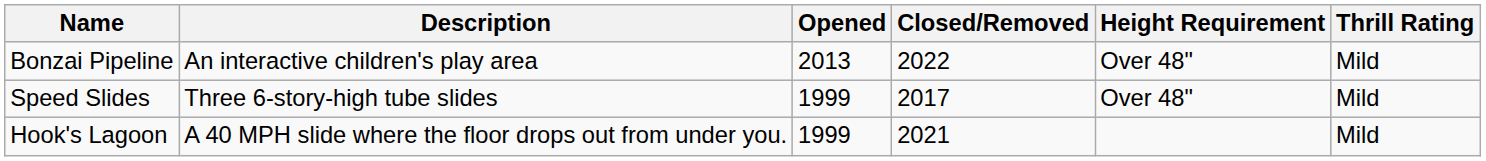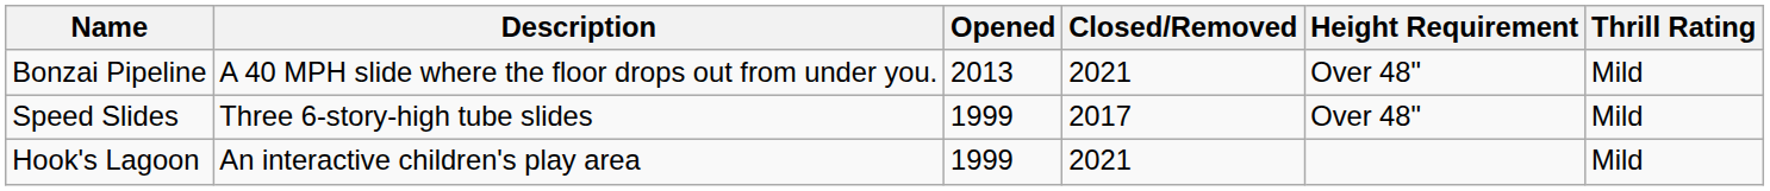Bonzai Pipeline | Description: An interactive children's play area -> A 40 MPH slide where the floor drops out from under you.
Bonzai Pipeline | Closed/Removed: 2022 -> 2021
Hook's Lagoon | Description: A 40 MPH slide where the floor drops out from under you. -> An interactive children's play area
